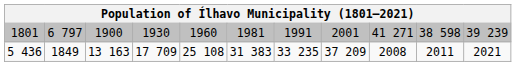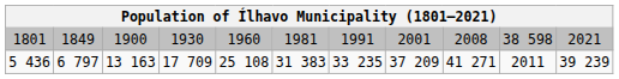1801 | column 2: 6 797 -> 1849
1801 | column 9: 41 271 -> 2008
1801 | column 11: 39 239 -> 2021
5 436 | column 2: 1849 -> 6 797
5 436 | column 9: 2008 -> 41 271
5 436 | column 11: 2021 -> 39 239
